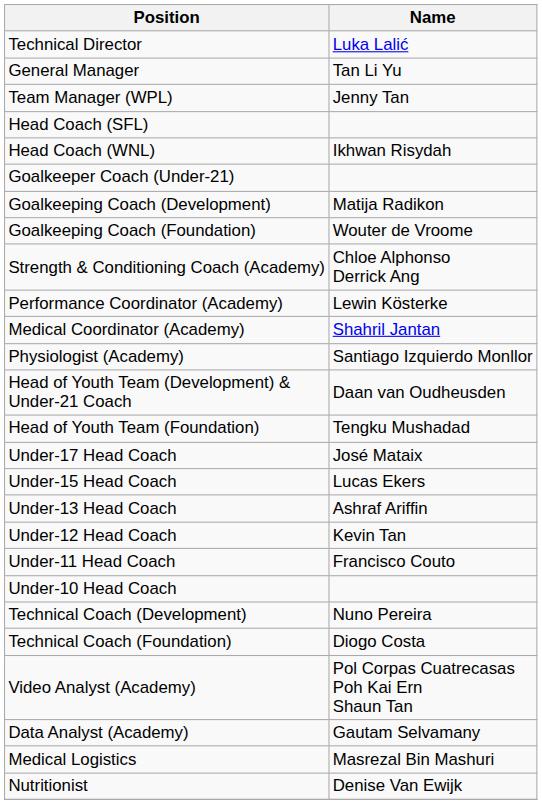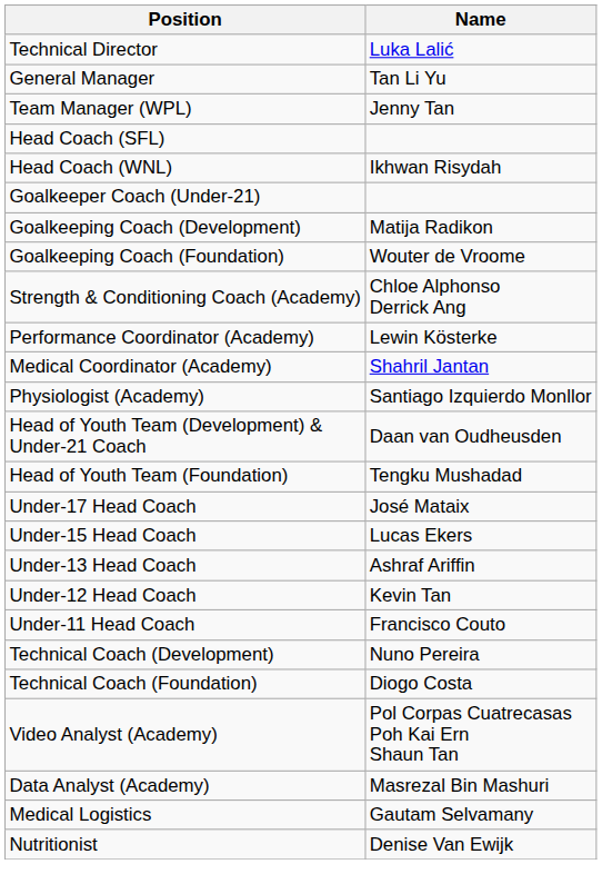- row: Under-10 Head Coach
Data Analyst (Academy) | Name: Gautam Selvamany -> Masrezal Bin Mashuri
Medical Logistics | Name: Masrezal Bin Mashuri -> Gautam Selvamany
